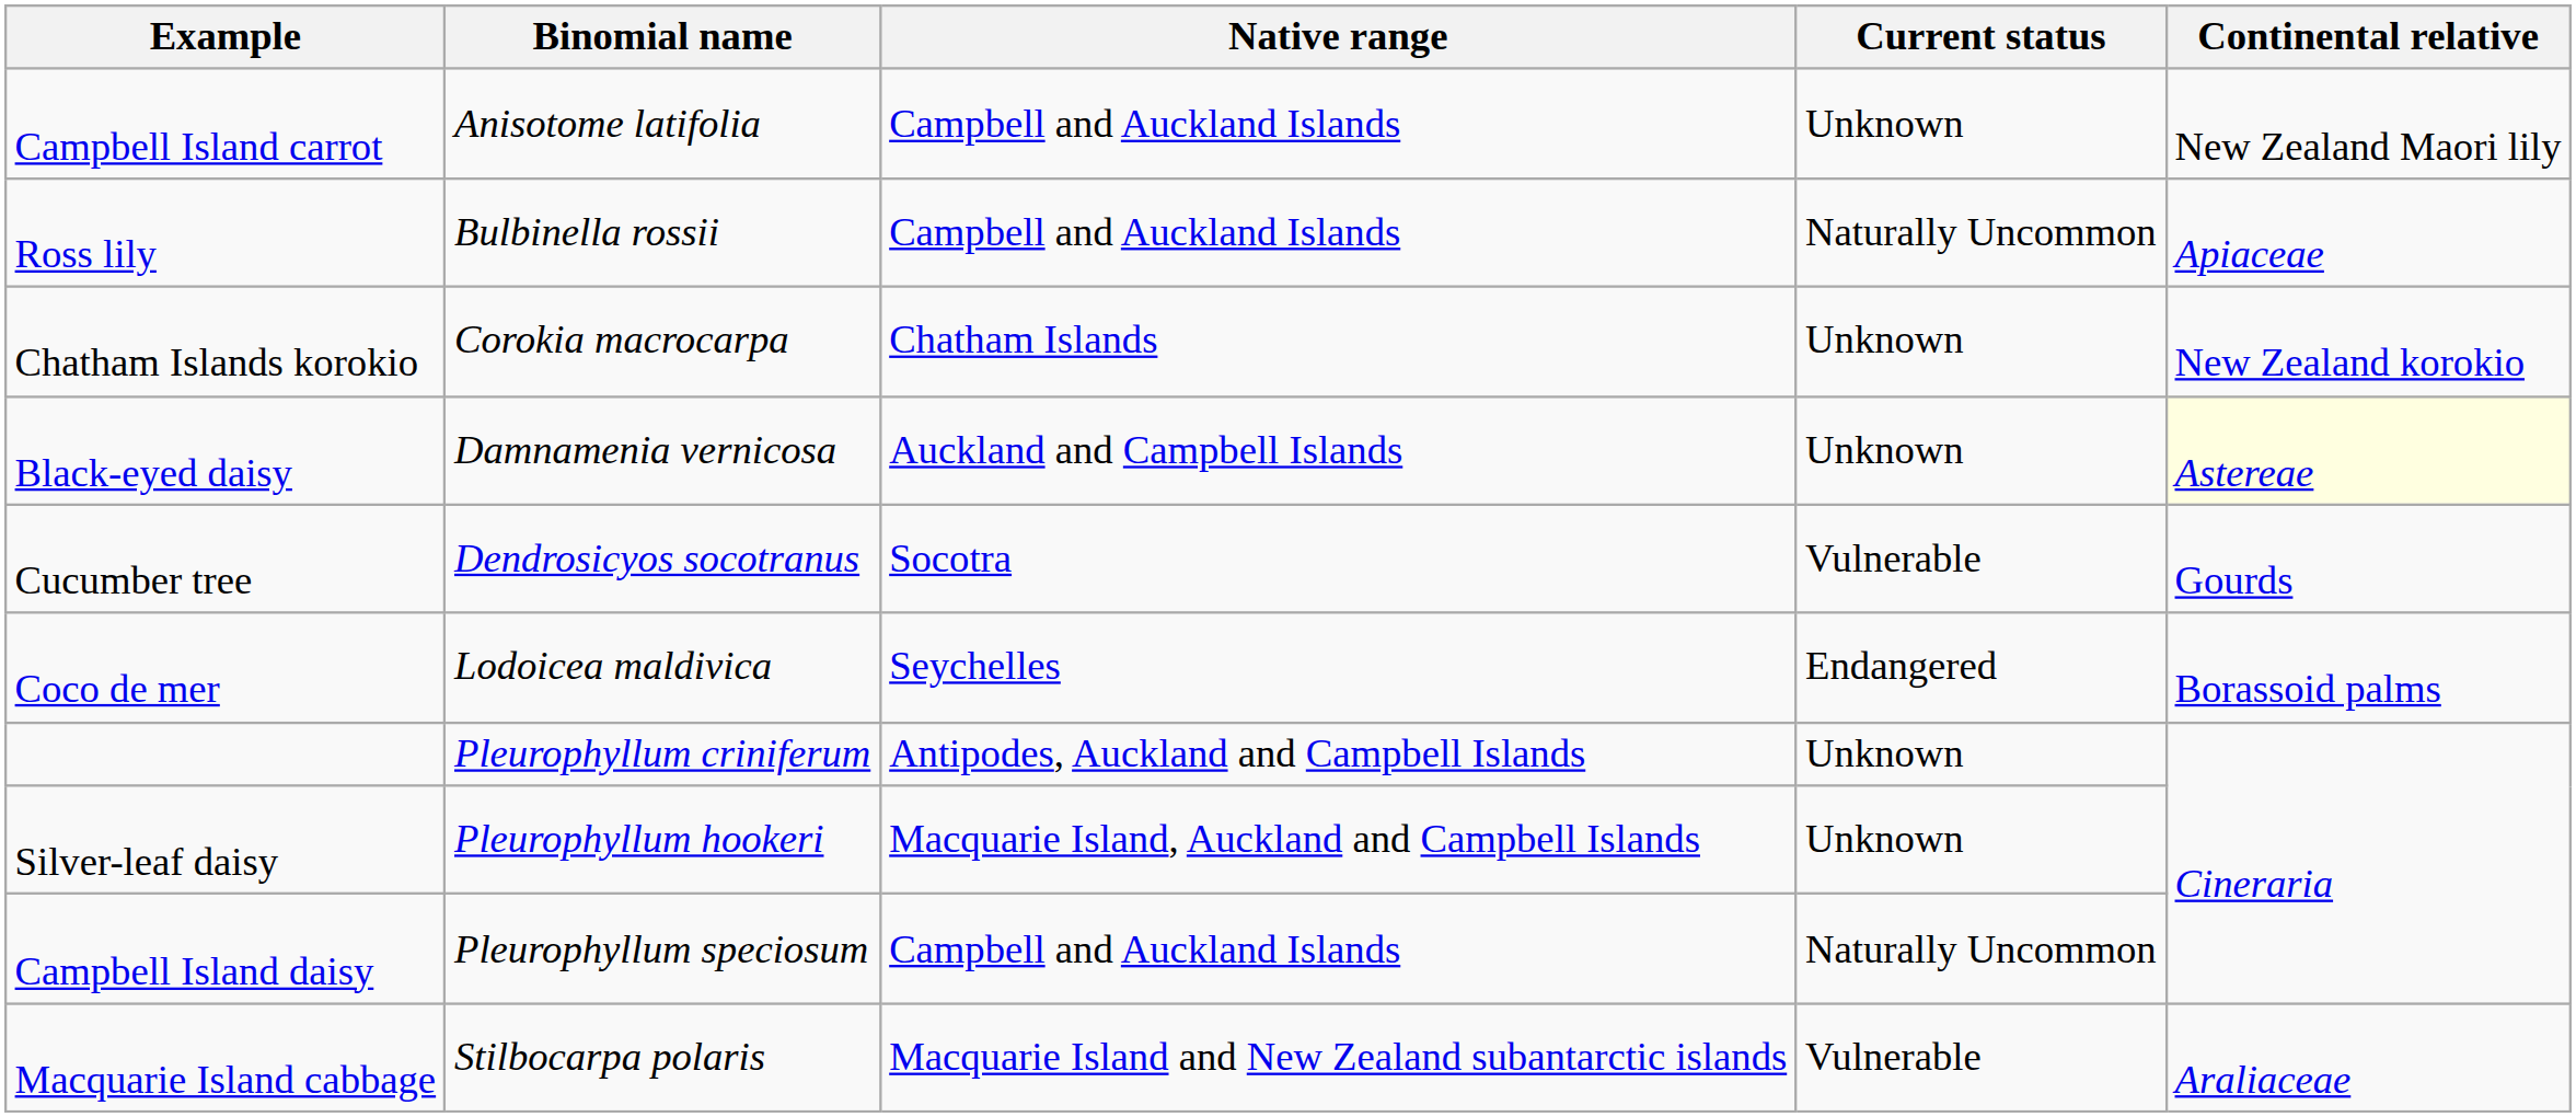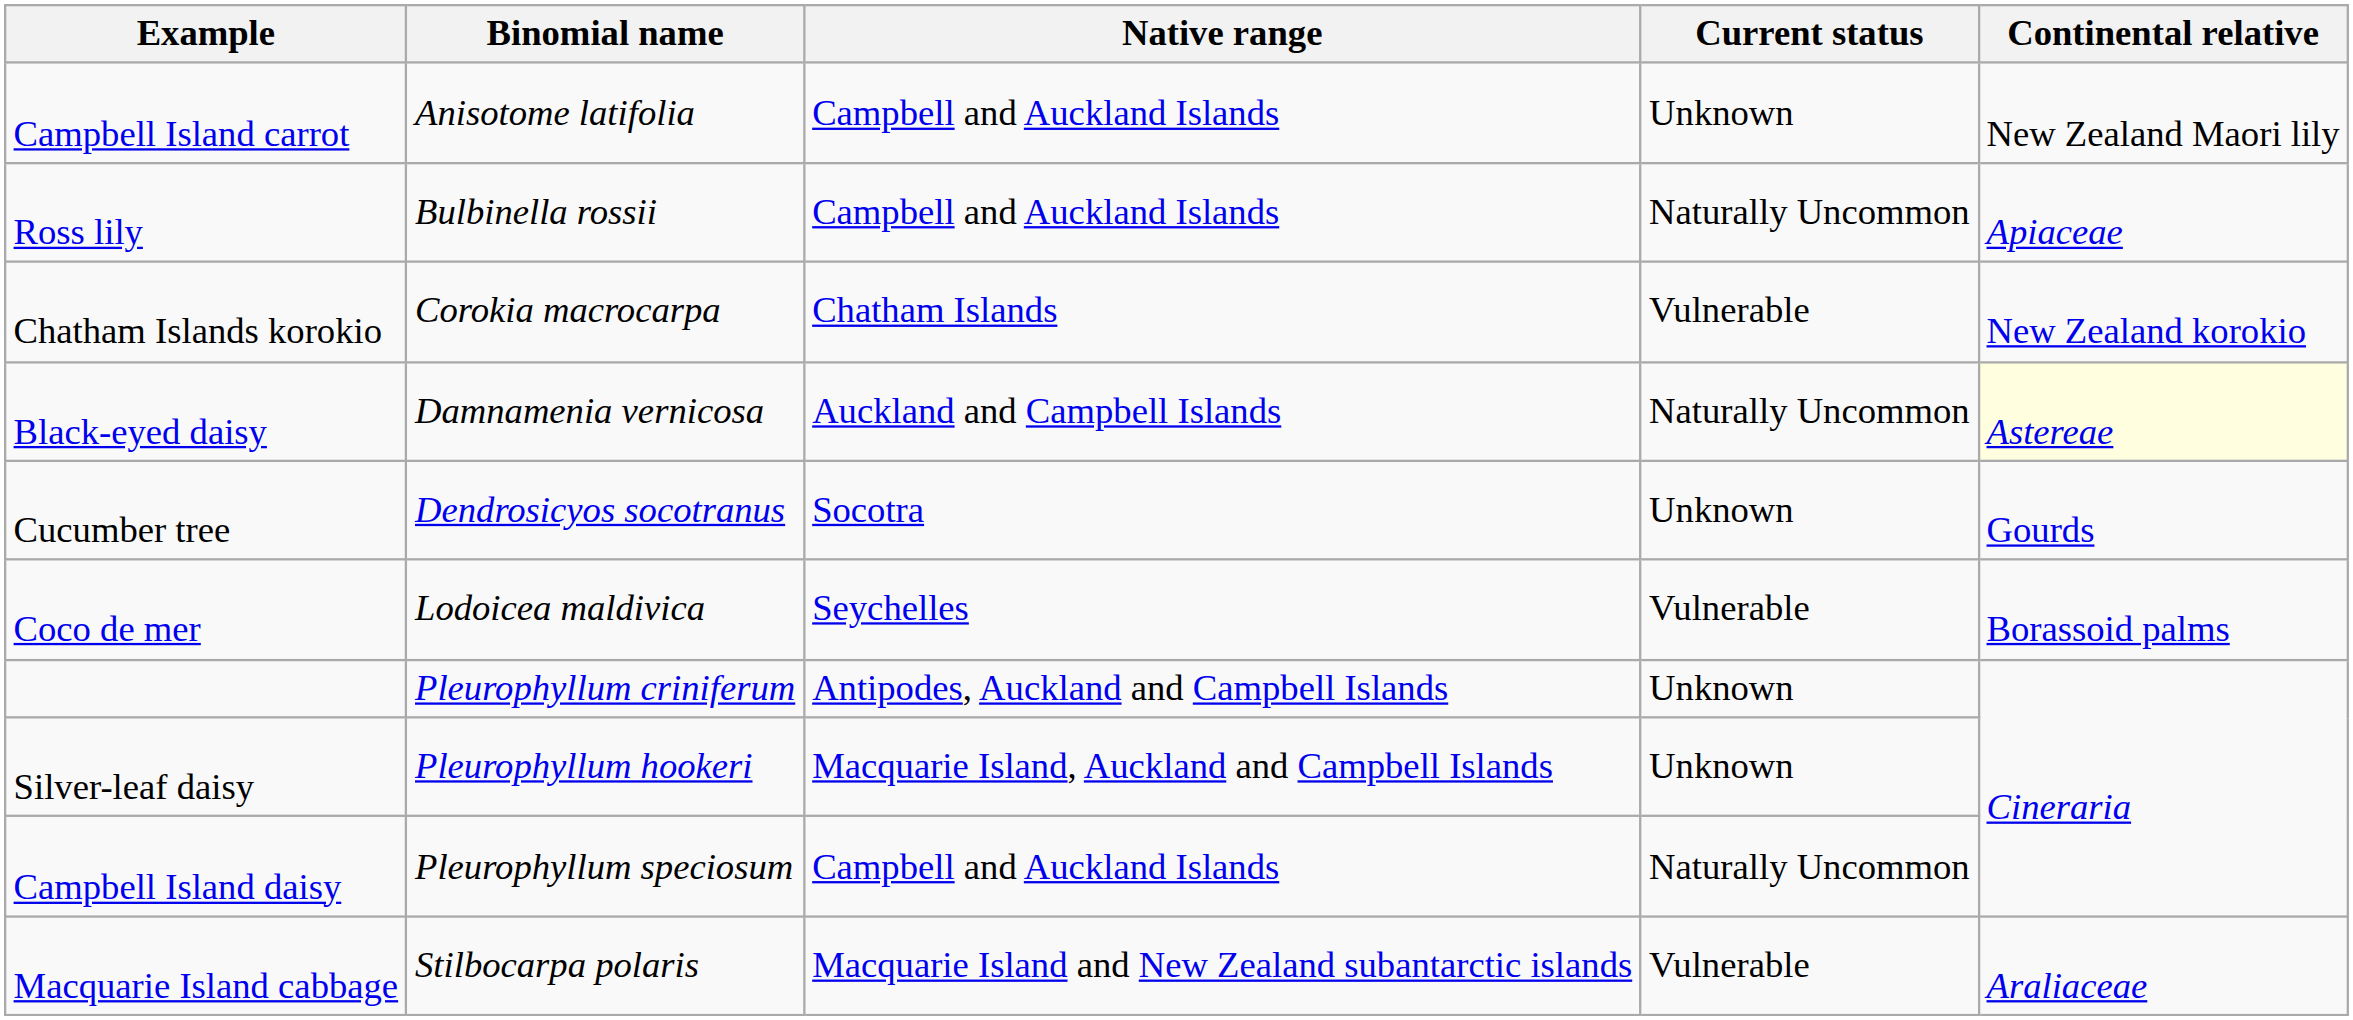Chatham Islands korokio | Current status: Unknown -> Vulnerable
Black-eyed daisy | Current status: Unknown -> Naturally Uncommon
Cucumber tree | Current status: Vulnerable -> Unknown
Coco de mer | Current status: Endangered -> Vulnerable
